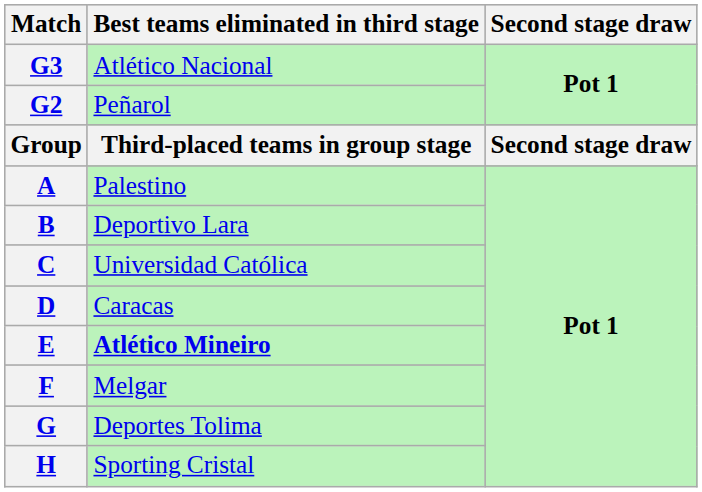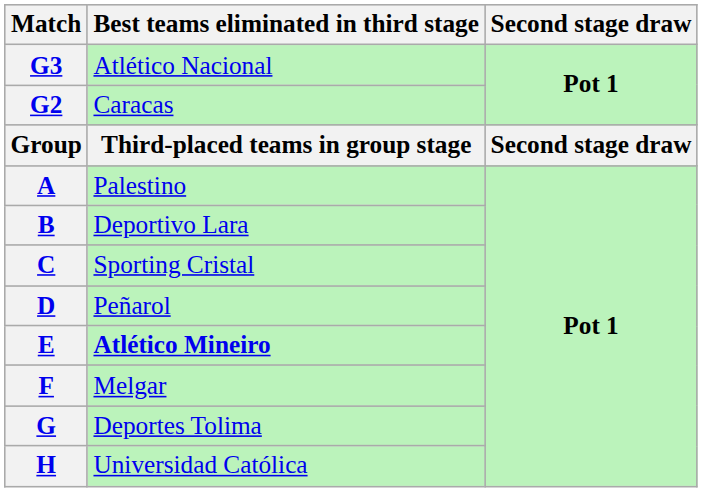G2 | Best teams eliminated in third stage: Peñarol -> Caracas
C | Best teams eliminated in third stage: Universidad Católica -> Sporting Cristal
D | Best teams eliminated in third stage: Caracas -> Peñarol
H | Best teams eliminated in third stage: Sporting Cristal -> Universidad Católica
